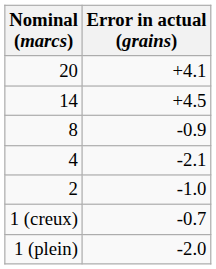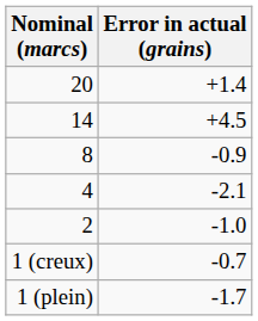20 | Error in actual (grains): +4.1 -> +1.4
1 (plein) | Error in actual (grains): -2.0 -> -1.7
